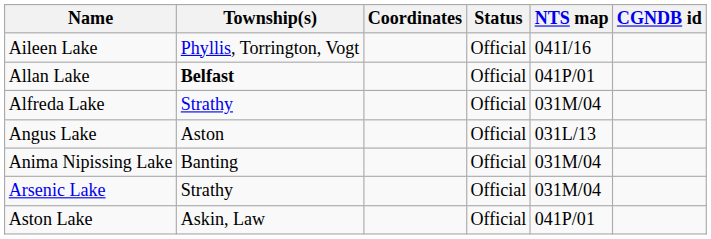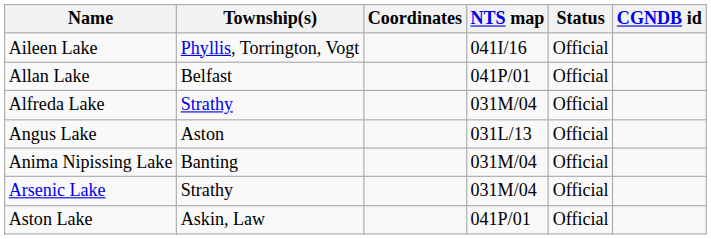columns swapped: NTS map <-> Status
Allan Lake | Township(s): bold -> normal
